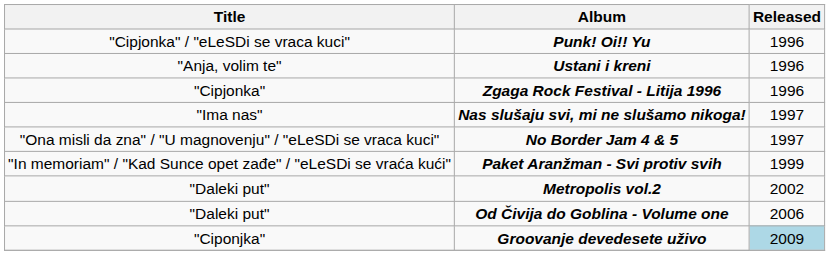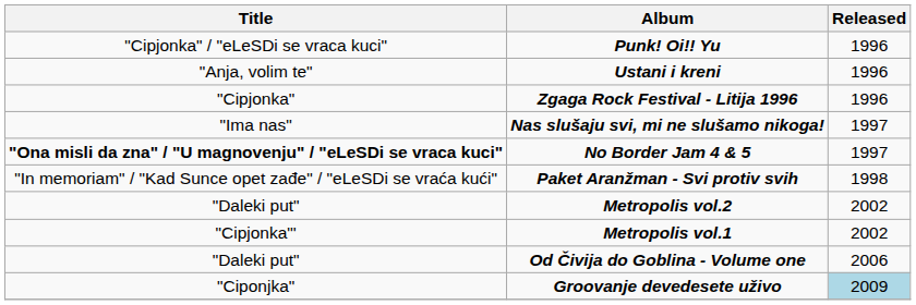No Border Jam 4 & 5 | Title: normal -> bold
Paket Aranžman - Svi protiv svih | Released: 1999 -> 1998
+ row: "Cipjonka"' | Metropolis vol.1 | 2002
